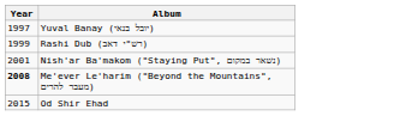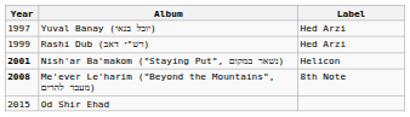+ column: Label | Hed Arzi | Hed Arzi | Helicon | 8th Note
Nish'ar Ba'makom ("Staying Put", נשאר במקום) | Year: normal -> bold
